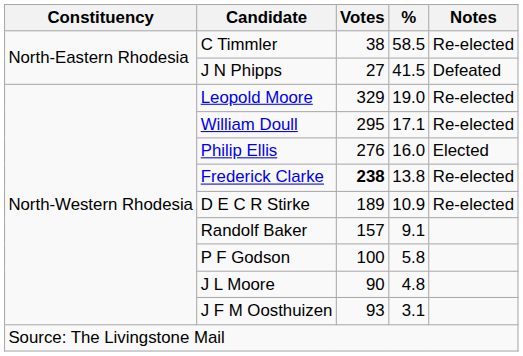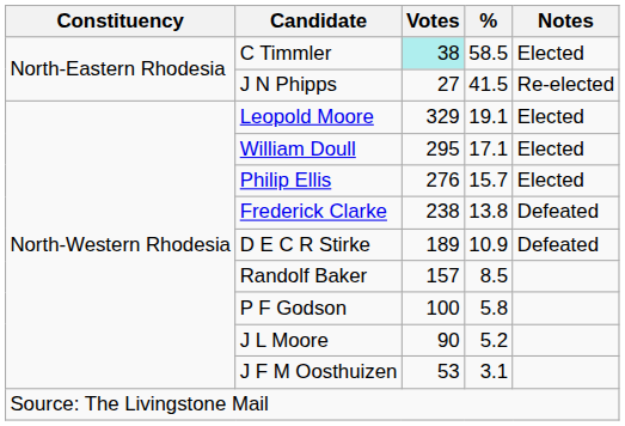C Timmler | Votes: no background -> paleturquoise background
C Timmler | Notes: Re-elected -> Elected
J N Phipps | Notes: Defeated -> Re-elected
Leopold Moore | %: 19.0 -> 19.1
Leopold Moore | Notes: Re-elected -> Elected
William Doull | Notes: Re-elected -> Elected
Philip Ellis | %: 16.0 -> 15.7
Frederick Clarke | Votes: bold -> normal
Frederick Clarke | Notes: Re-elected -> Defeated
D E C R Stirke | Notes: Re-elected -> Defeated
Randolf Baker | %: 9.1 -> 8.5
J L Moore | %: 4.8 -> 5.2
J F M Oosthuizen | Votes: 93 -> 53
